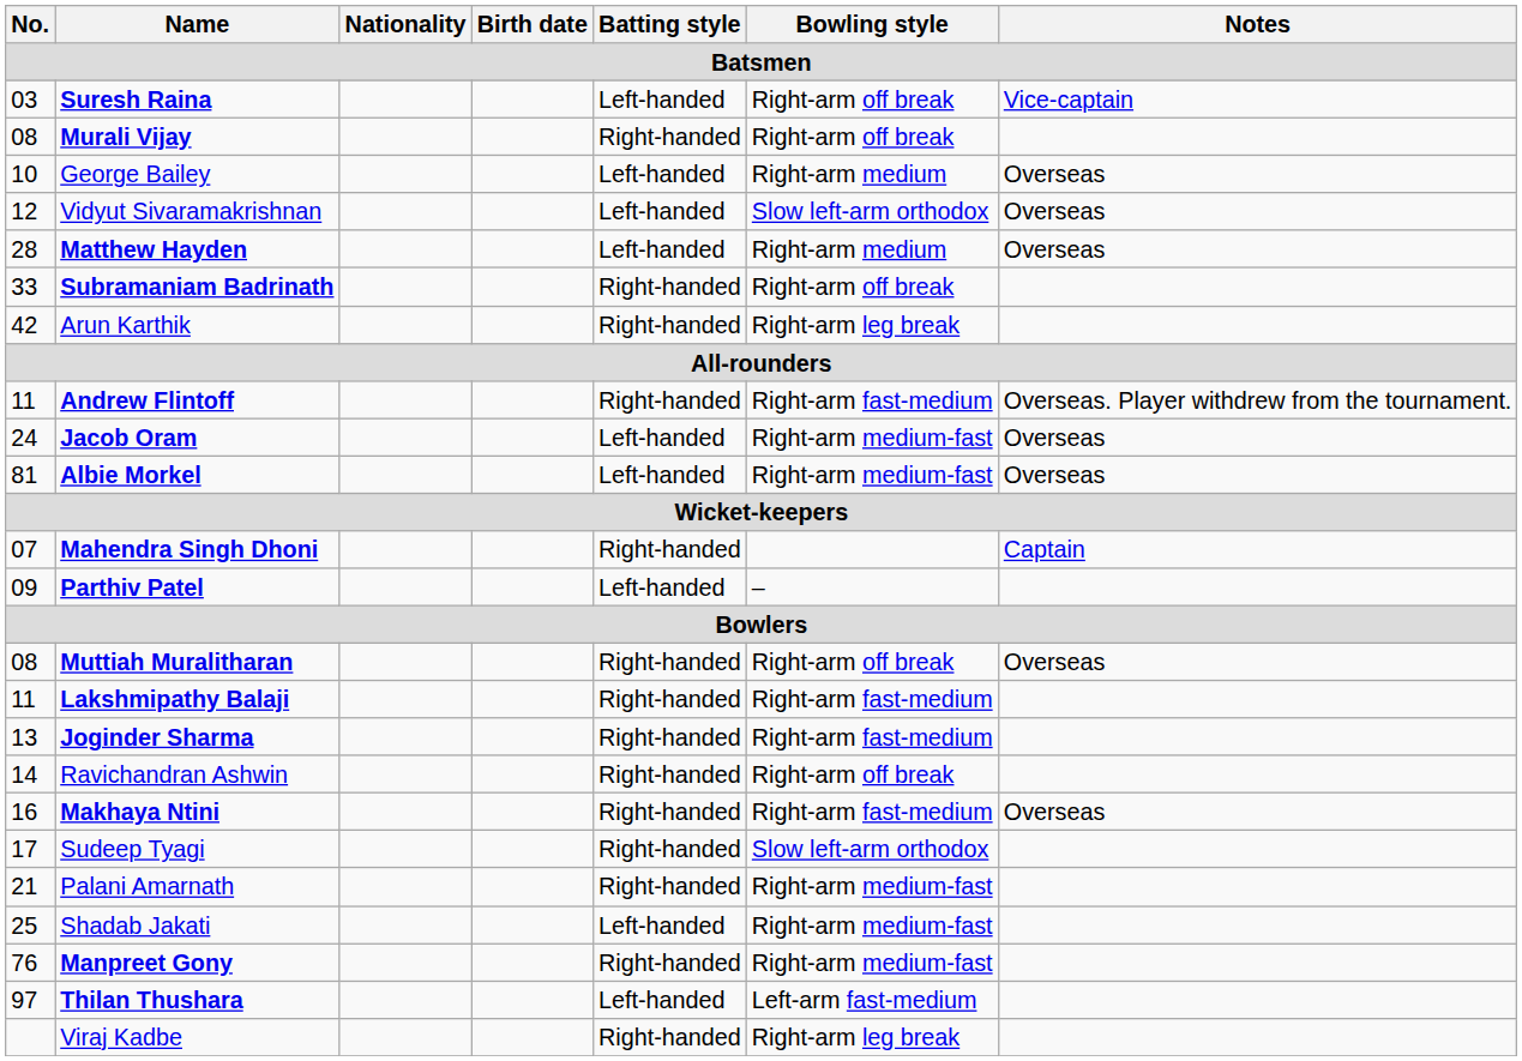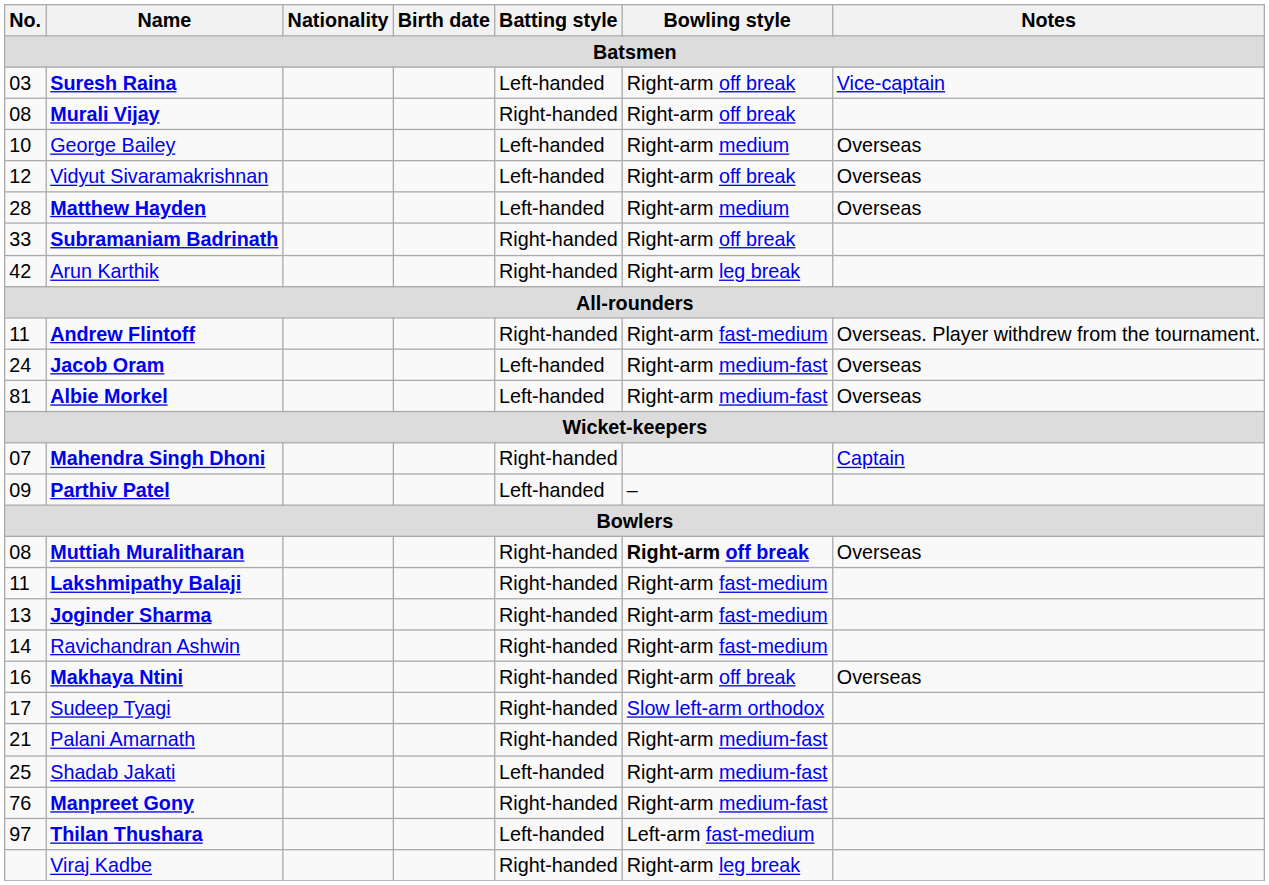Vidyut Sivaramakrishnan | Bowling style: Slow left-arm orthodox -> Right-arm off break
Muttiah Muralitharan | Bowling style: normal -> bold
Ravichandran Ashwin | Bowling style: Right-arm off break -> Right-arm fast-medium
Makhaya Ntini | Bowling style: Right-arm fast-medium -> Right-arm off break
